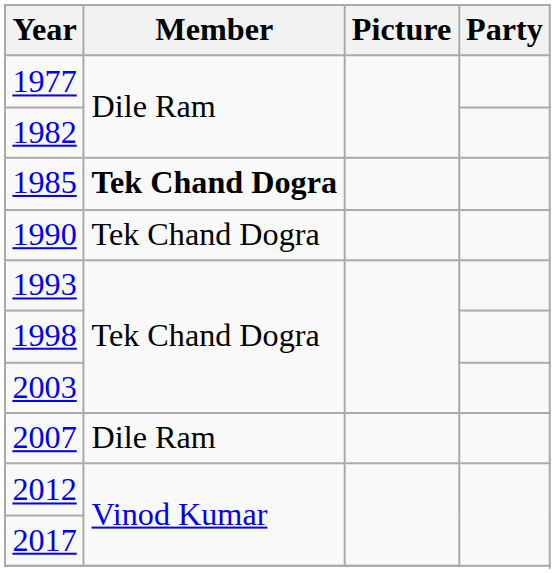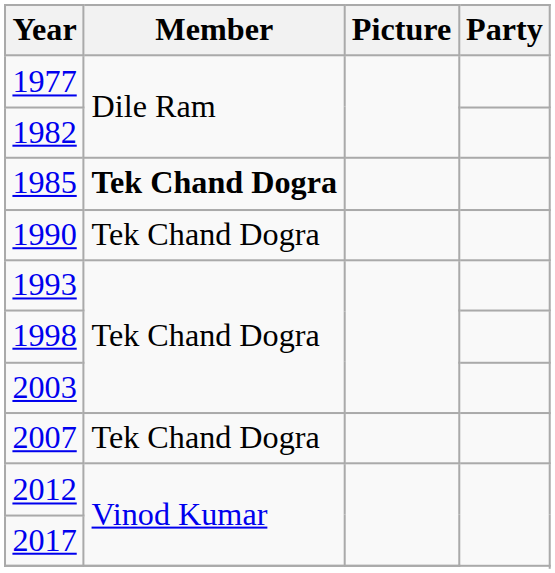2007 | Member: Dile Ram -> Tek Chand Dogra
